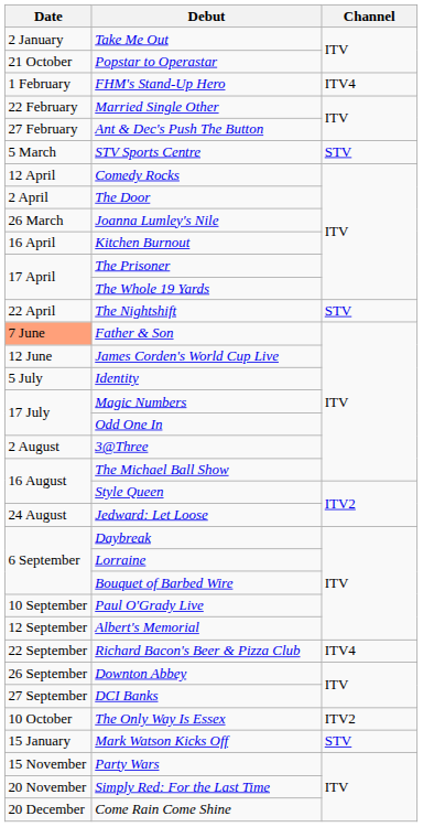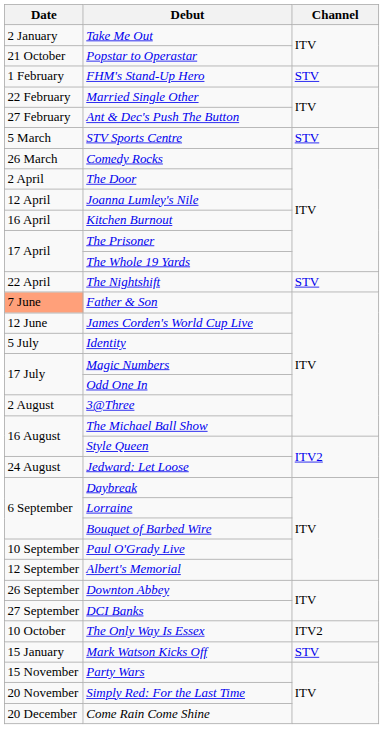FHM's Stand-Up Hero | Channel: ITV4 -> STV
Comedy Rocks | Date: 12 April -> 26 March
Joanna Lumley's Nile | Date: 26 March -> 12 April
- row: 22 September | Richard Bacon's Beer & Pizza Club | ITV4
